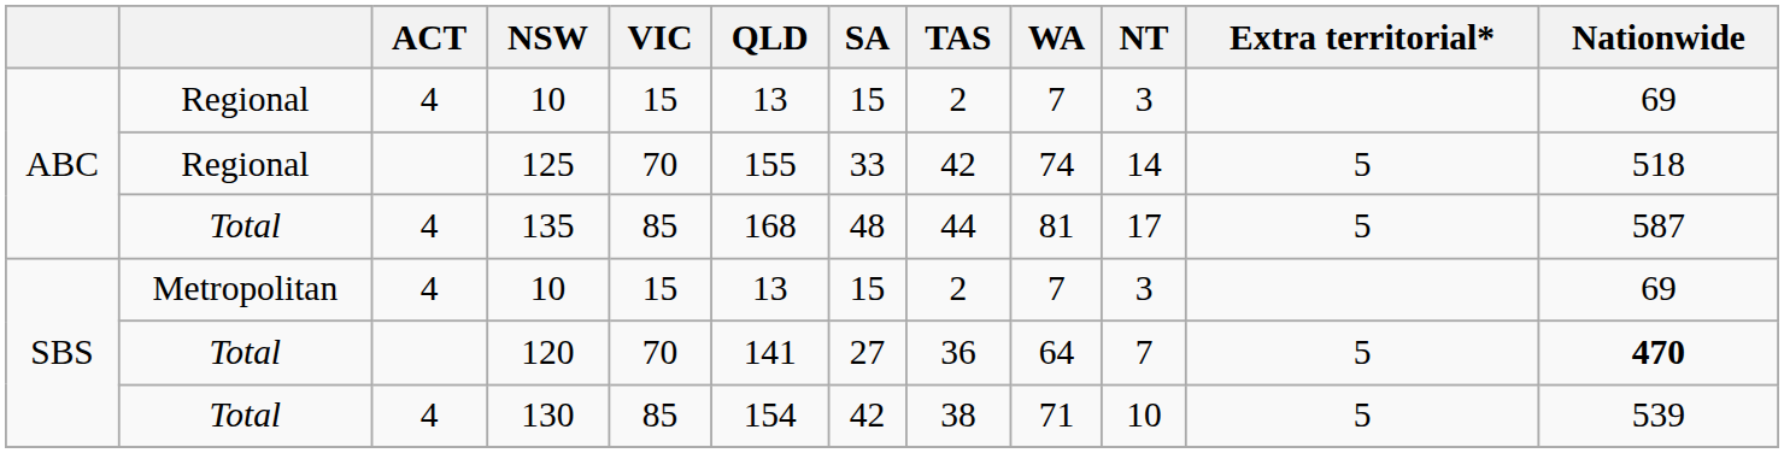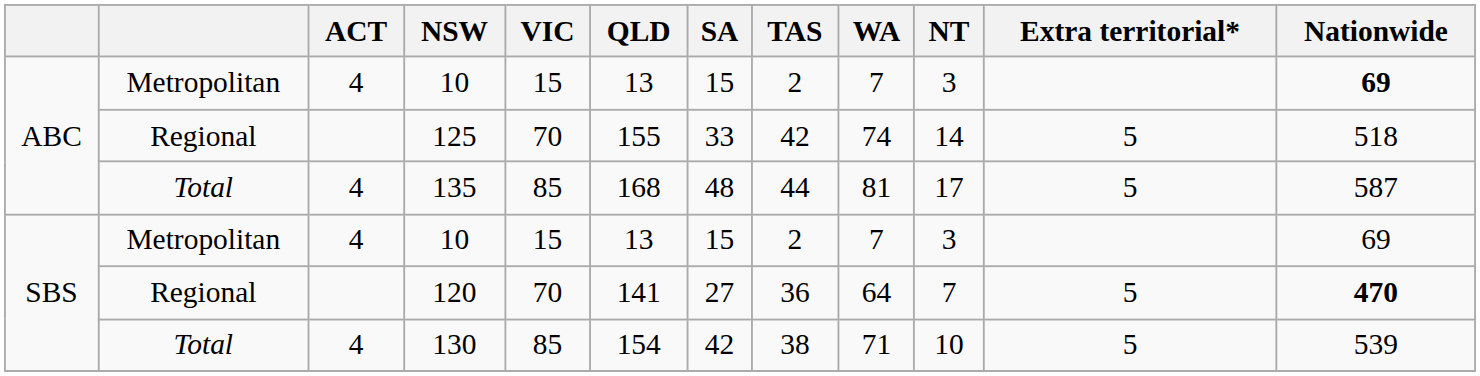ABC / 10 | column 2: Regional -> Metropolitan
ABC / 10 | Nationwide: normal -> bold
120 | column 2: Total -> Regional
